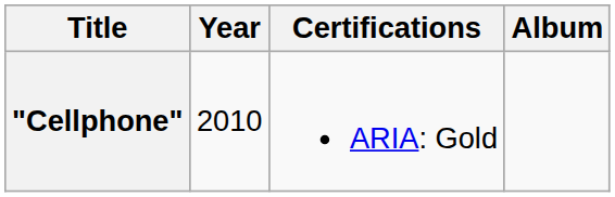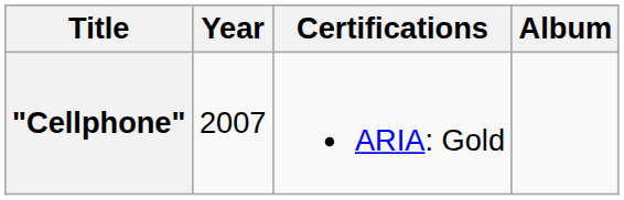"Cellphone" | Year: 2010 -> 2007
